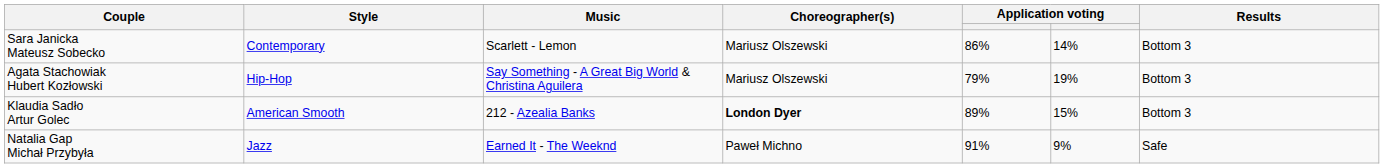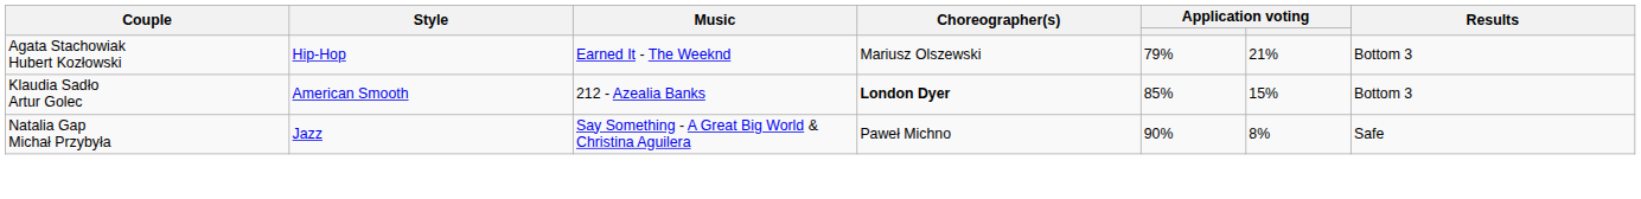- row: Sara Janicka Mateusz Sobecko | Contemporary | Scarlett - Lemon | Mariusz Olszewski | 86% | 14% | Bottom 3
Agata Stachowiak Hubert Kozłowski | Music: Say Something - A Great Big World & Christina Aguilera -> Earned It - The Weeknd
Agata Stachowiak Hubert Kozłowski | column 6: 19% -> 21%
Klaudia Sadło Artur Golec | column 5: 89% -> 85%
Natalia Gap Michał Przybyła | Music: Earned It - The Weeknd -> Say Something - A Great Big World & Christina Aguilera
Natalia Gap Michał Przybyła | column 5: 91% -> 90%
Natalia Gap Michał Przybyła | column 6: 9% -> 8%
